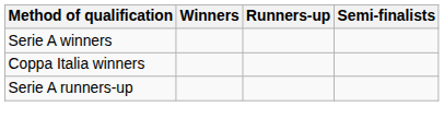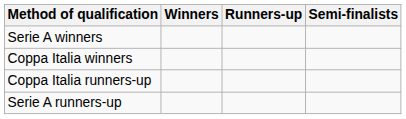+ row: Coppa Italia runners-up
